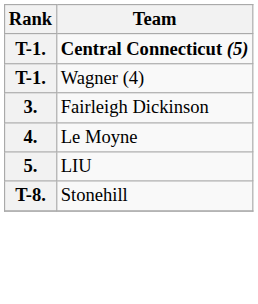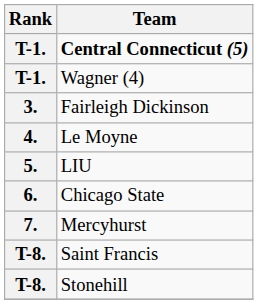+ row: 6. | Chicago State
+ row: 7. | Mercyhurst
+ row: T-8. | Saint Francis
